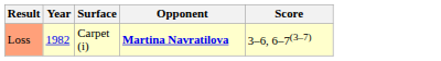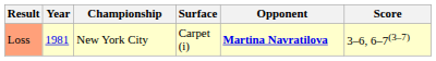+ column: Championship | New York City
Loss | Year: 1982 -> 1981
